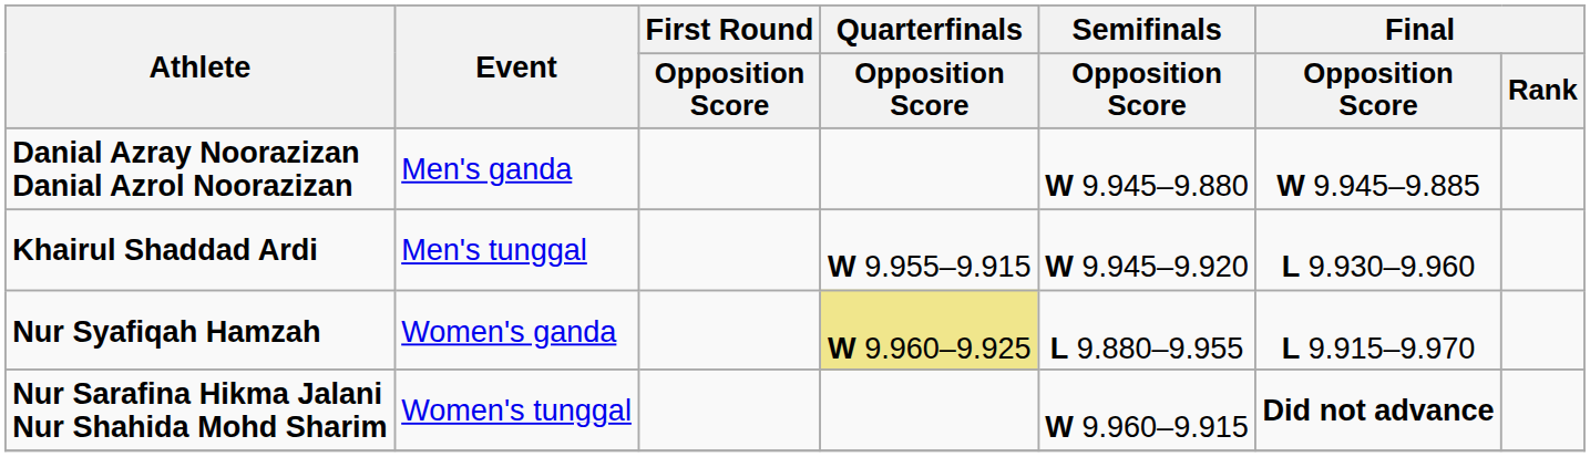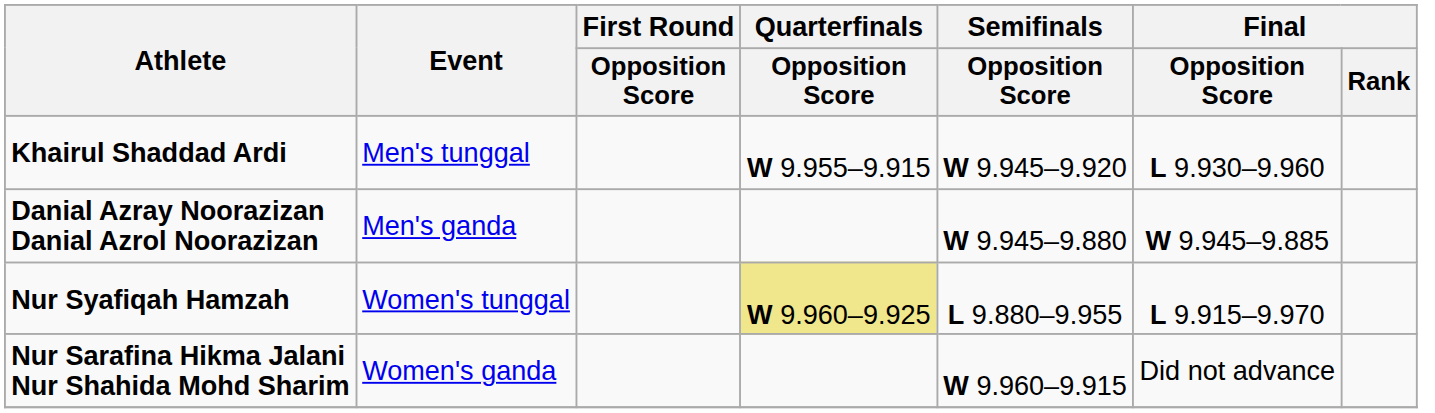rows swapped: Khairul Shaddad Ardi <-> Danial Azray Noorazizan Danial Azrol Noorazizan
Nur Syafiqah Hamzah | Event: Women's ganda -> Women's tunggal
Nur Sarafina Hikma Jalani Nur Shahida Mohd Sharim | Event: Women's tunggal -> Women's ganda
Nur Sarafina Hikma Jalani Nur Shahida Mohd Sharim | Final / Opposition Score: bold -> normal
